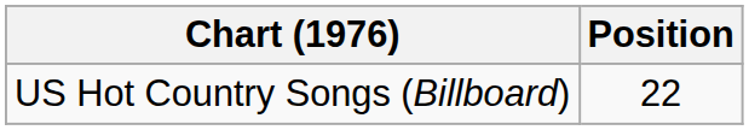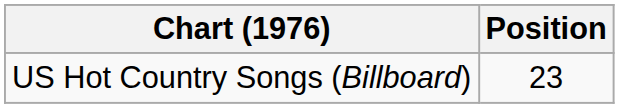US Hot Country Songs (Billboard) | Position: 22 -> 23
